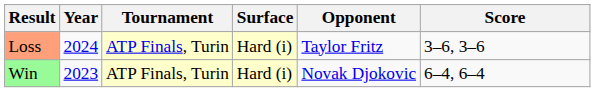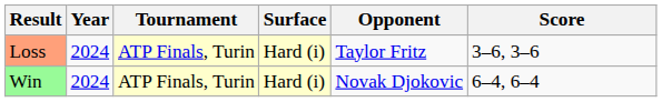Win | Year: 2023 -> 2024
